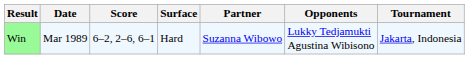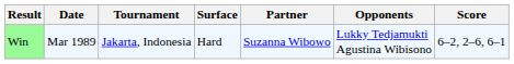columns swapped: Tournament <-> Score
